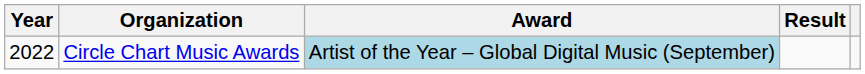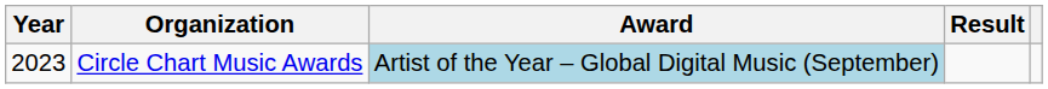Circle Chart Music Awards | Year: 2022 -> 2023
